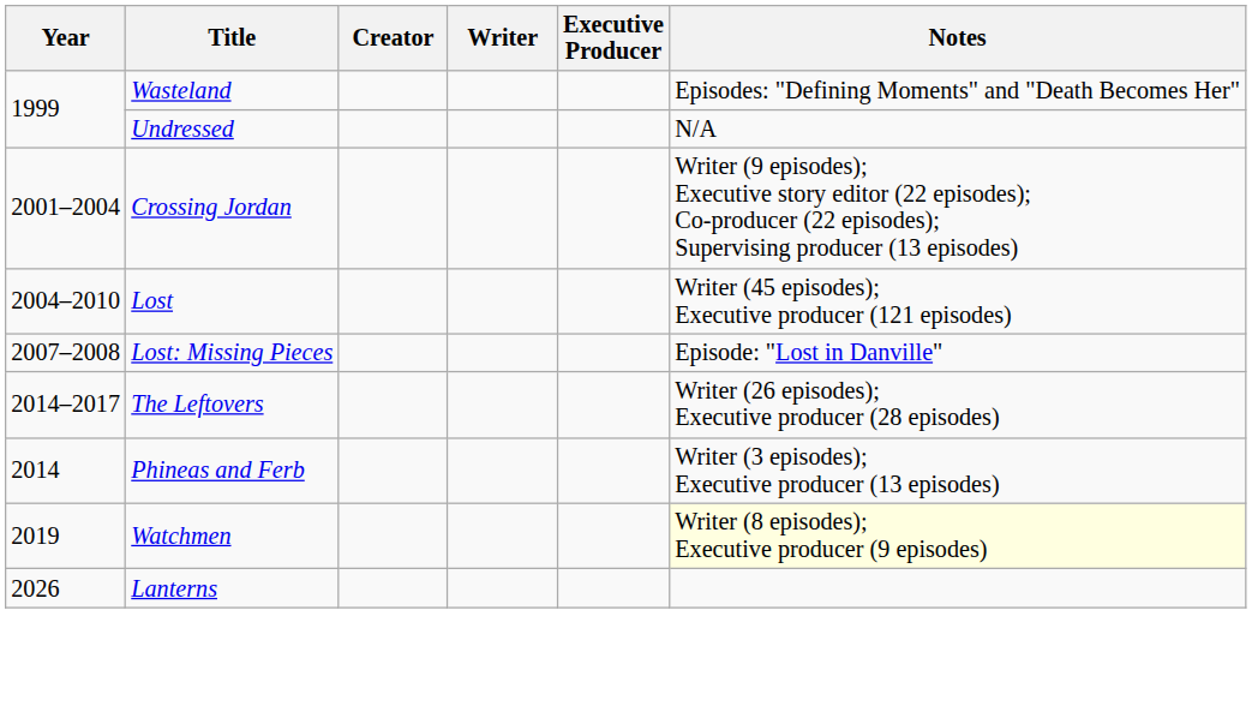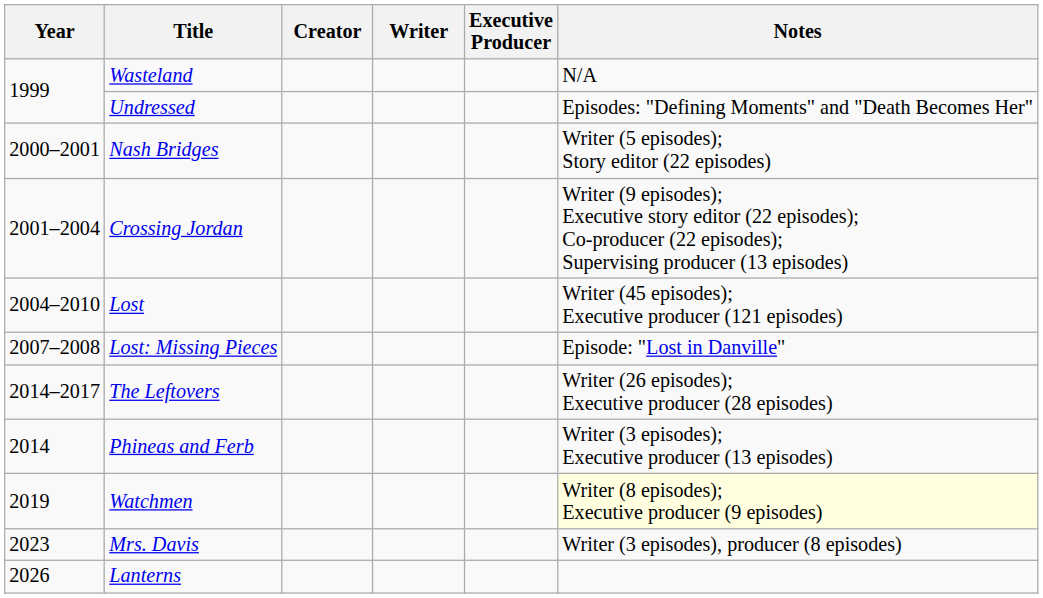Wasteland | Notes: Episodes: "Defining Moments" and "Death Becomes Her" -> N/A
Undressed | Notes: N/A -> Episodes: "Defining Moments" and "Death Becomes Her"
+ row: 2000–2001 | Nash Bridges | Writer (5 episodes); Story editor (22 episodes)
+ row: 2023 | Mrs. Davis | Writer (3 episodes), producer (8 episodes)
